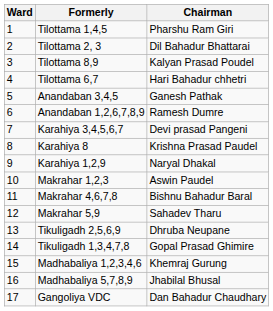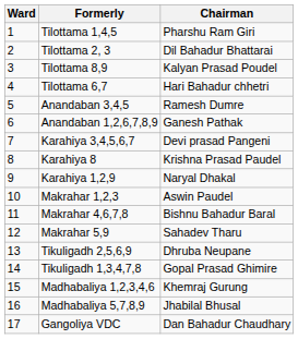Anandaban 3,4,5 | Chairman: Ganesh Pathak -> Ramesh Dumre
Anandaban 1,2,6,7,8,9 | Chairman: Ramesh Dumre -> Ganesh Pathak
